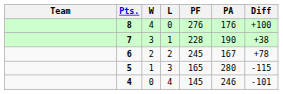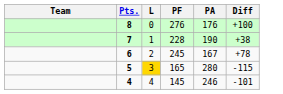- column: W | 4 | 3 | 2 | 1 | 0
5 | L: no background -> gold background
